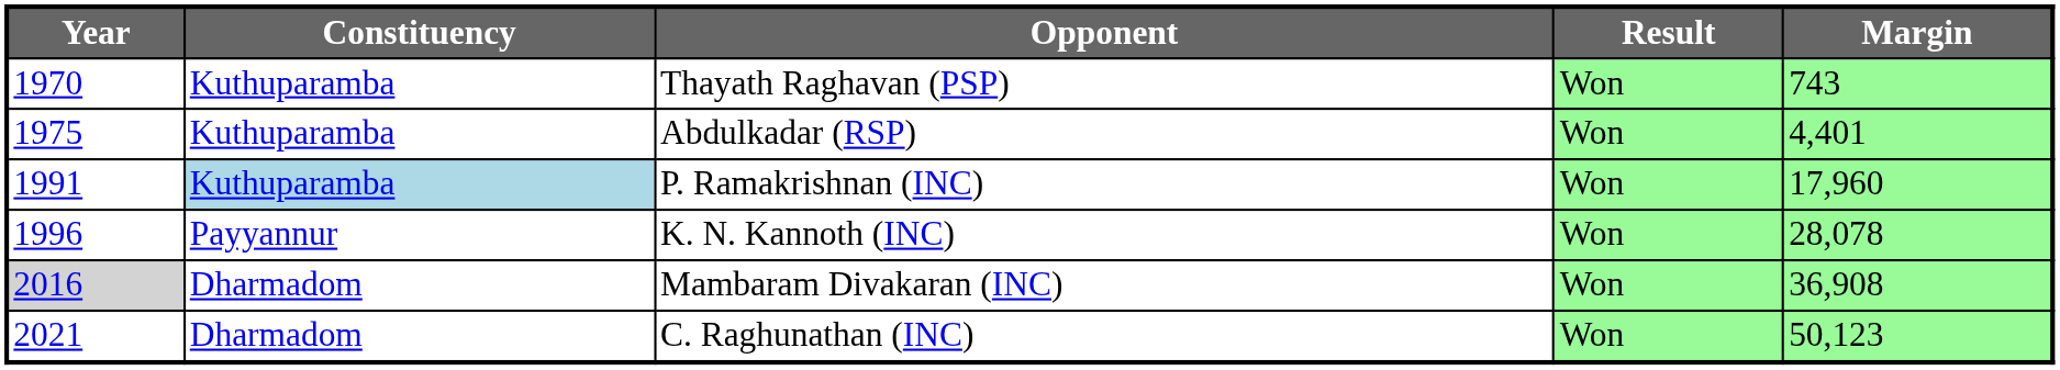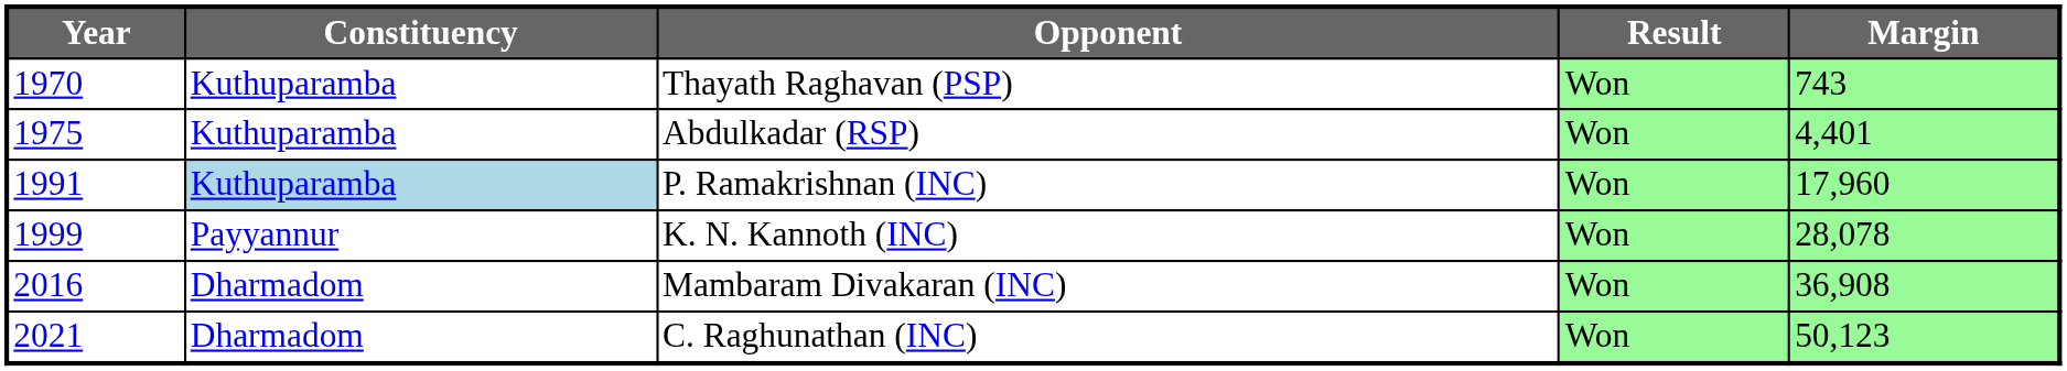K. N. Kannoth (INC) | Year: 1996 -> 1999
Mambaram Divakaran (INC) | Year: lightgrey background -> no background
